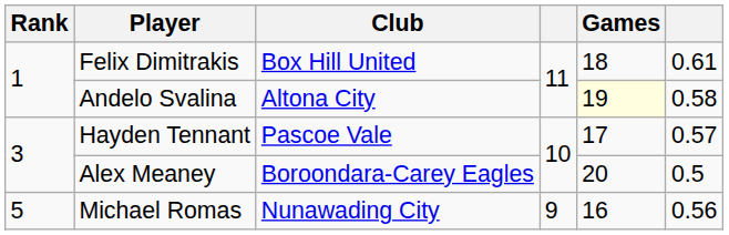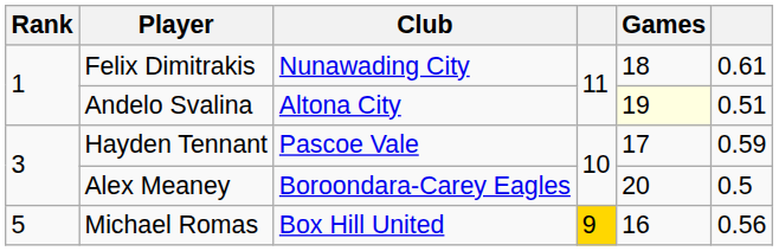Felix Dimitrakis | Club: Box Hill United -> Nunawading City
Andelo Svalina | column 6: 0.58 -> 0.51
Hayden Tennant | column 6: 0.57 -> 0.59
Michael Romas | Club: Nunawading City -> Box Hill United
Michael Romas | column 4: no background -> gold background
